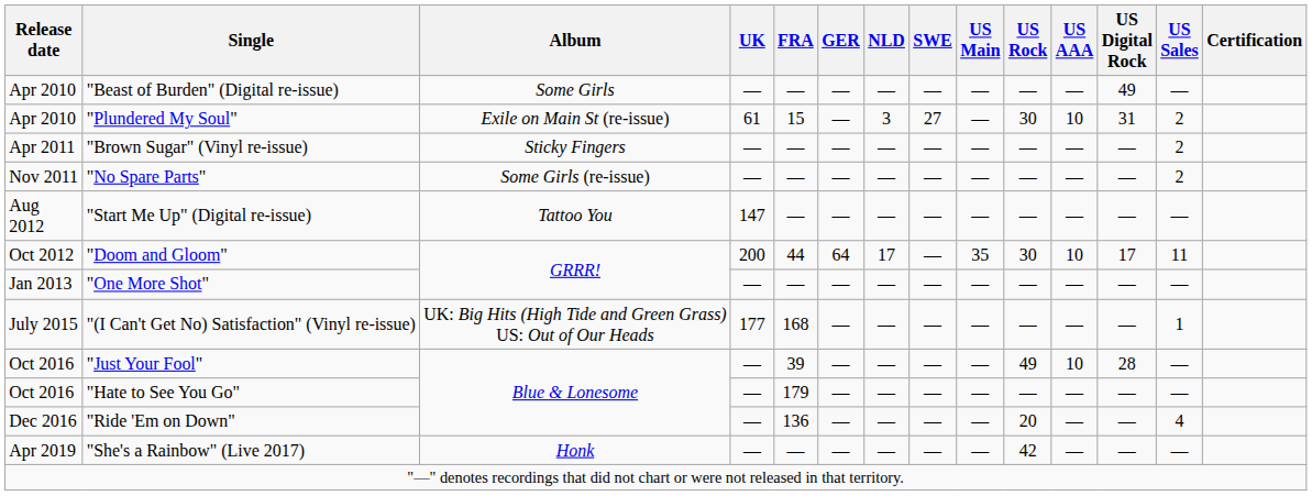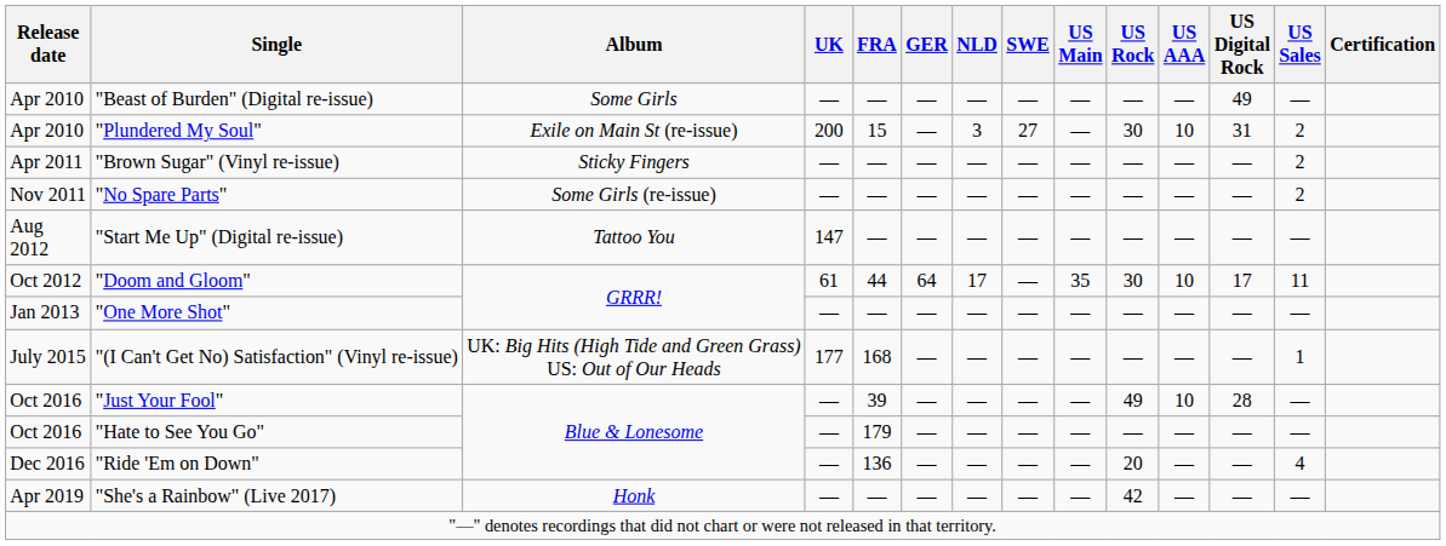"Plundered My Soul" | UK: 61 -> 200
"Doom and Gloom" | UK: 200 -> 61
